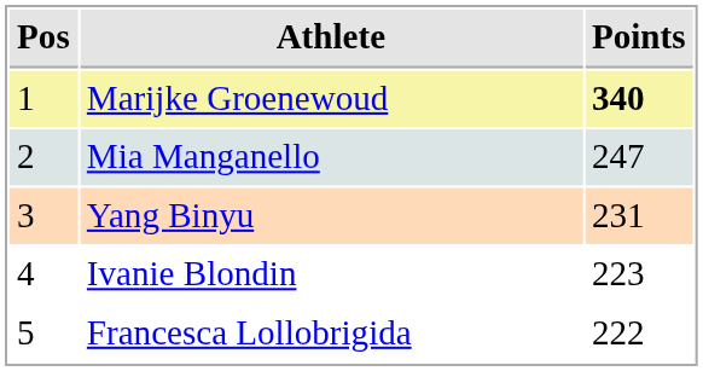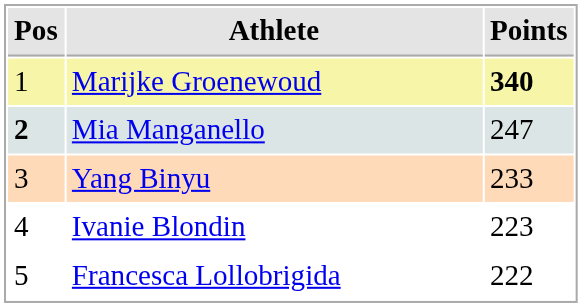Mia Manganello | Pos: normal -> bold
Yang Binyu | Points: 231 -> 233
